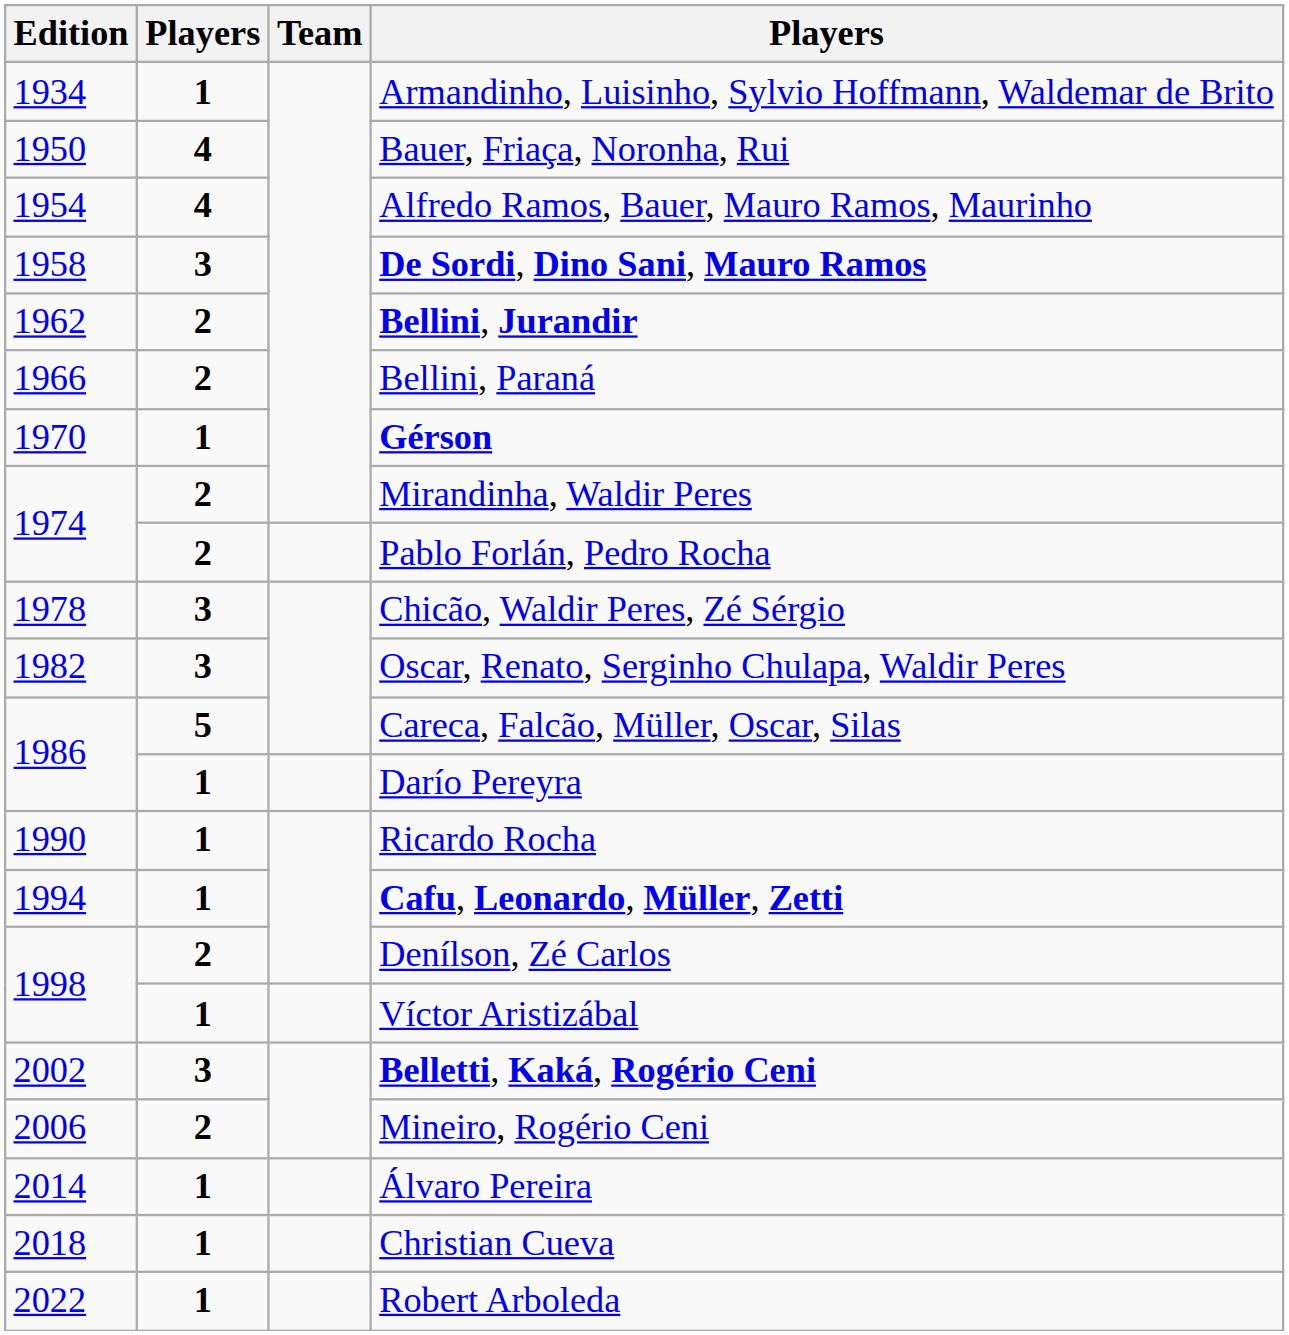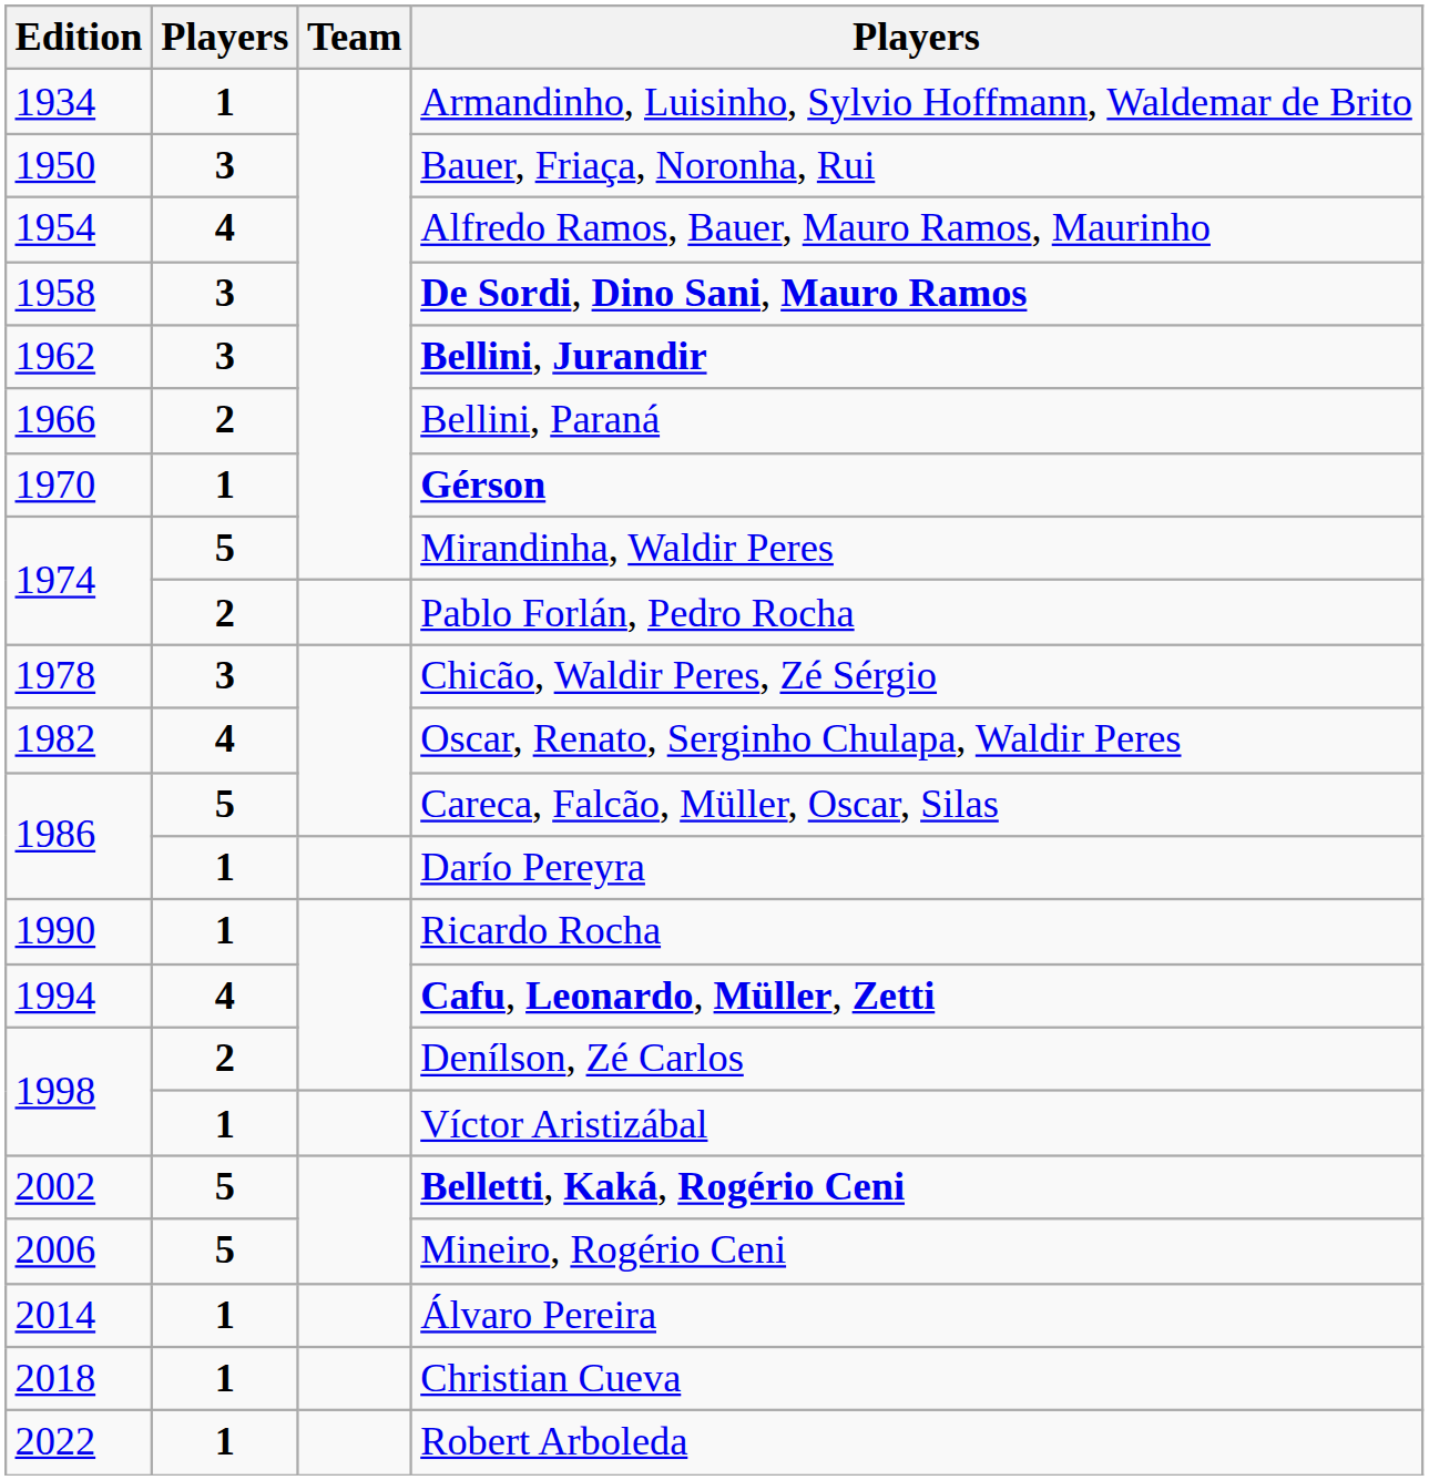Bauer, Friaça, Noronha, Rui | column 2: 4 -> 3
Bellini, Jurandir | column 2: 2 -> 3
Mirandinha, Waldir Peres | column 2: 2 -> 5
Oscar, Renato, Serginho Chulapa, Waldir Peres | column 2: 3 -> 4
Cafu, Leonardo, Müller, Zetti | column 2: 1 -> 4
Belletti, Kaká, Rogério Ceni | column 2: 3 -> 5
Mineiro, Rogério Ceni | column 2: 2 -> 5
